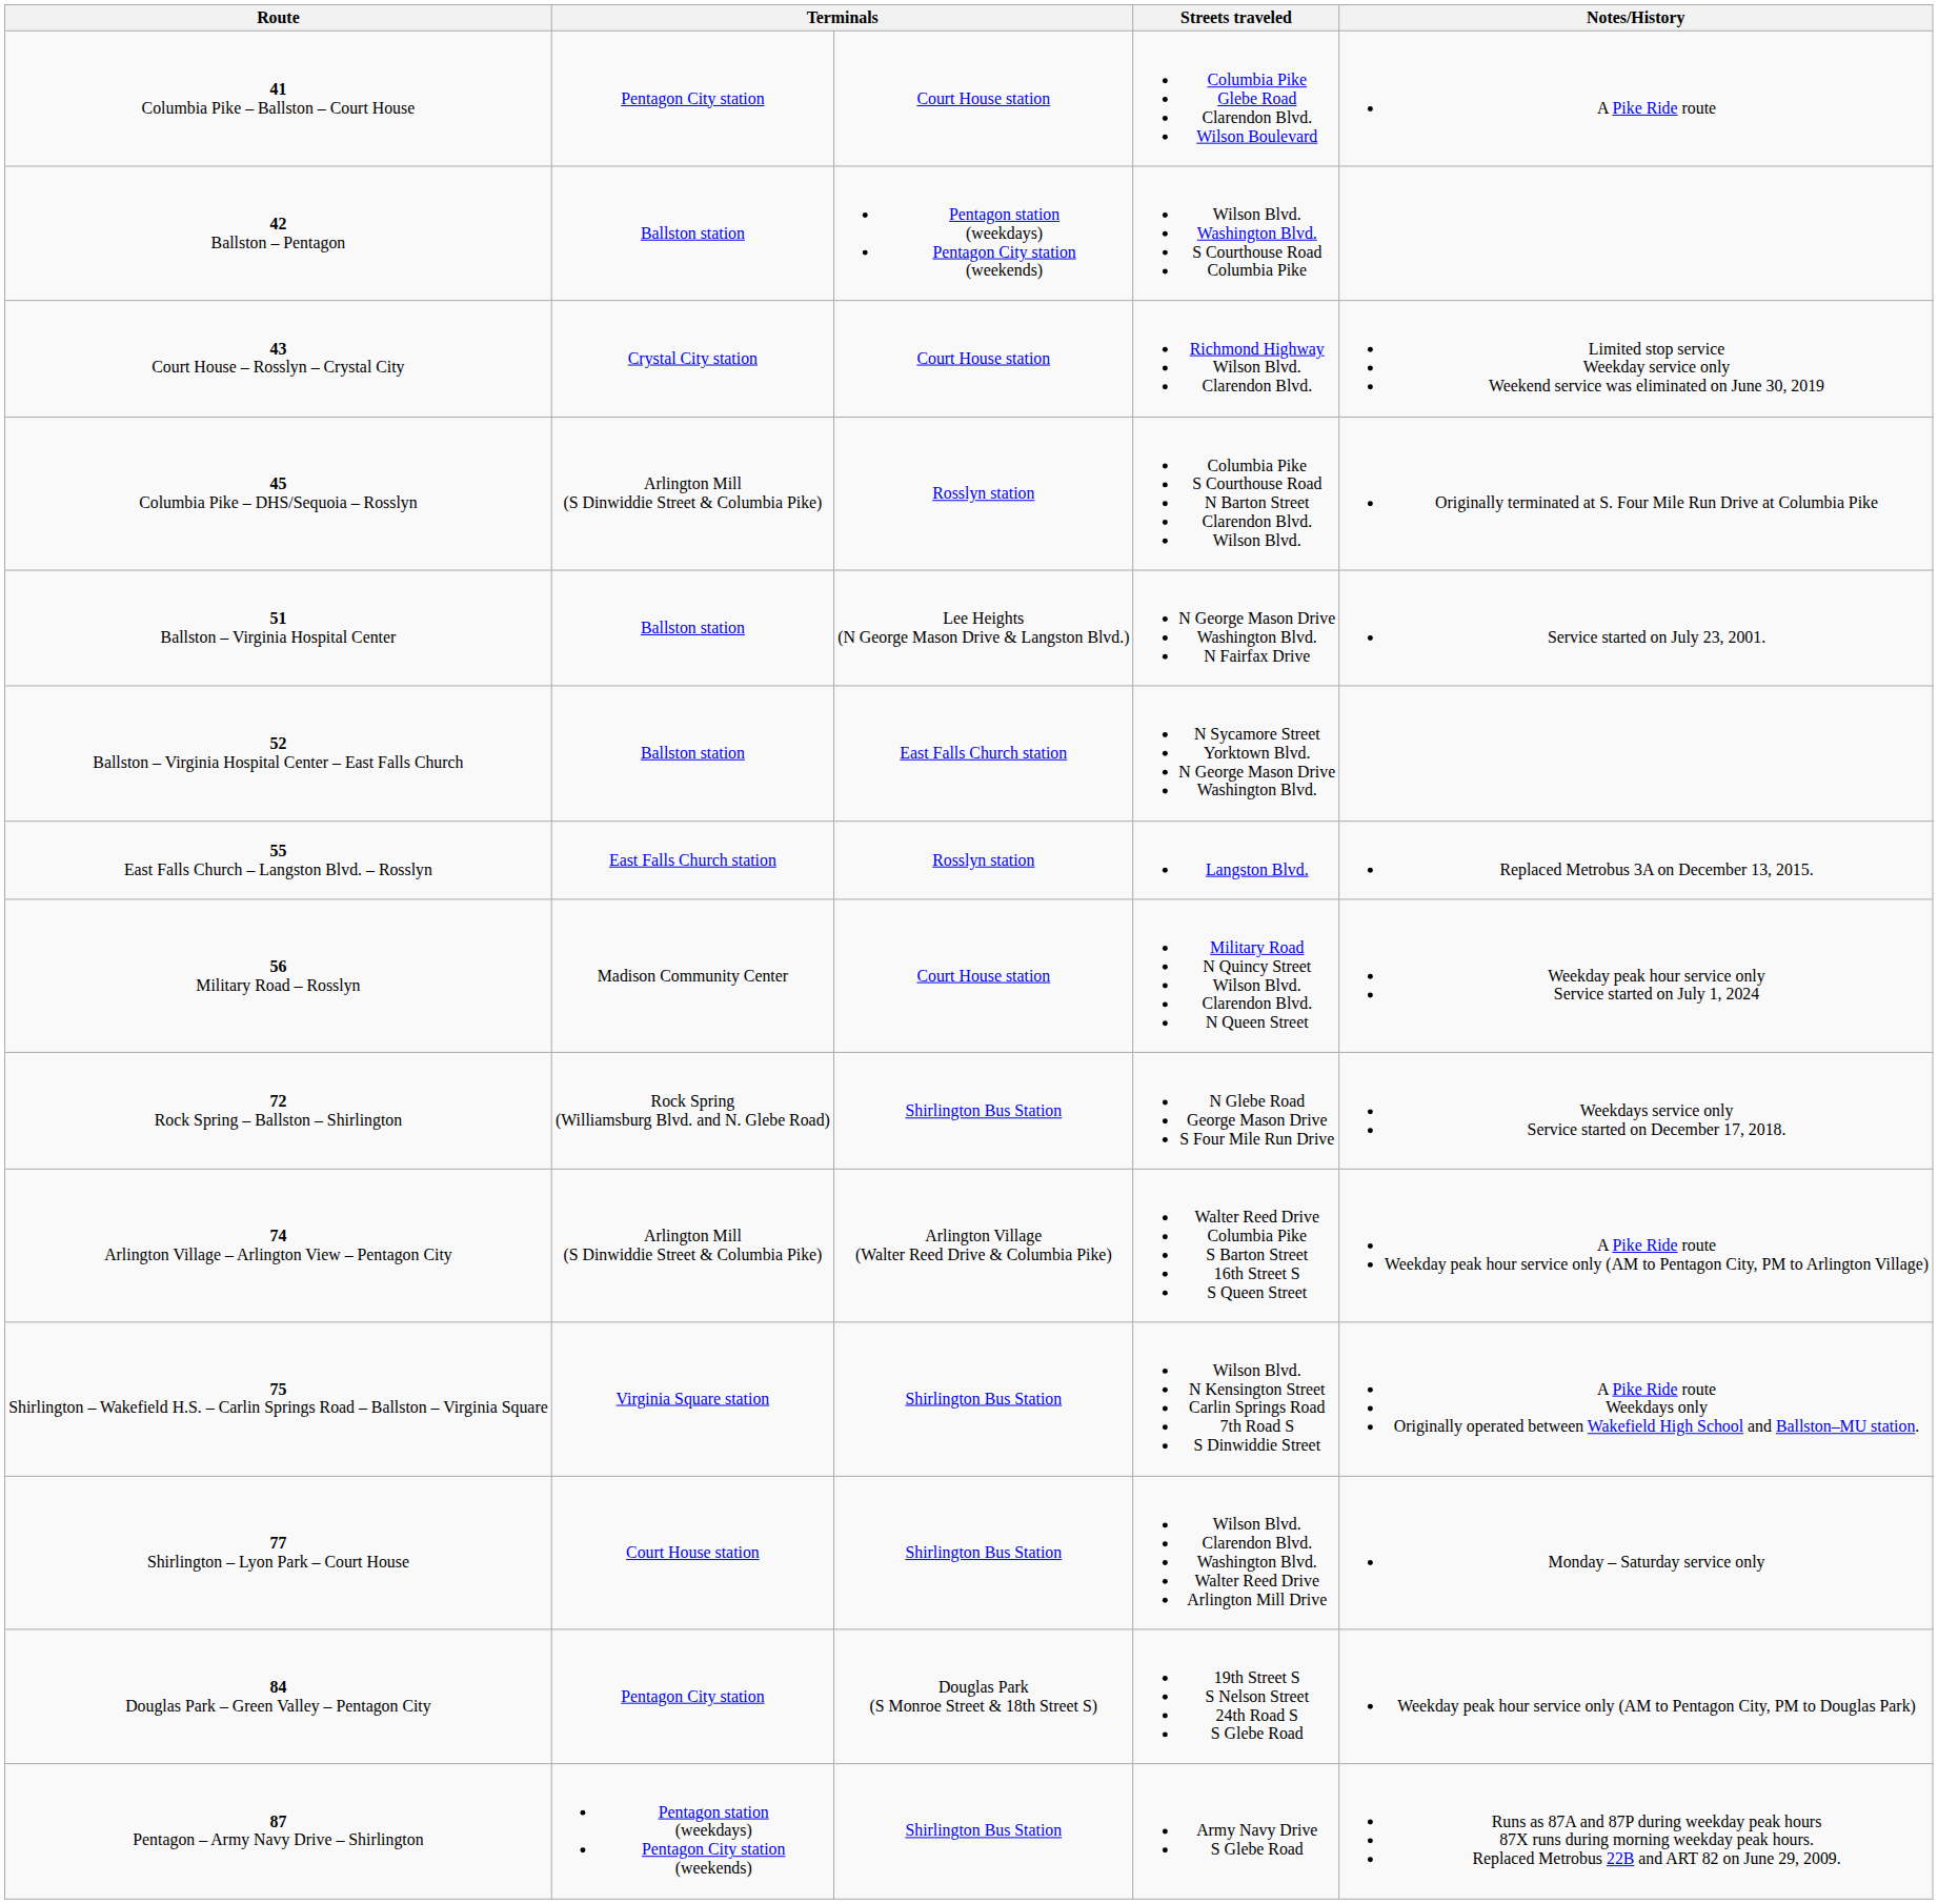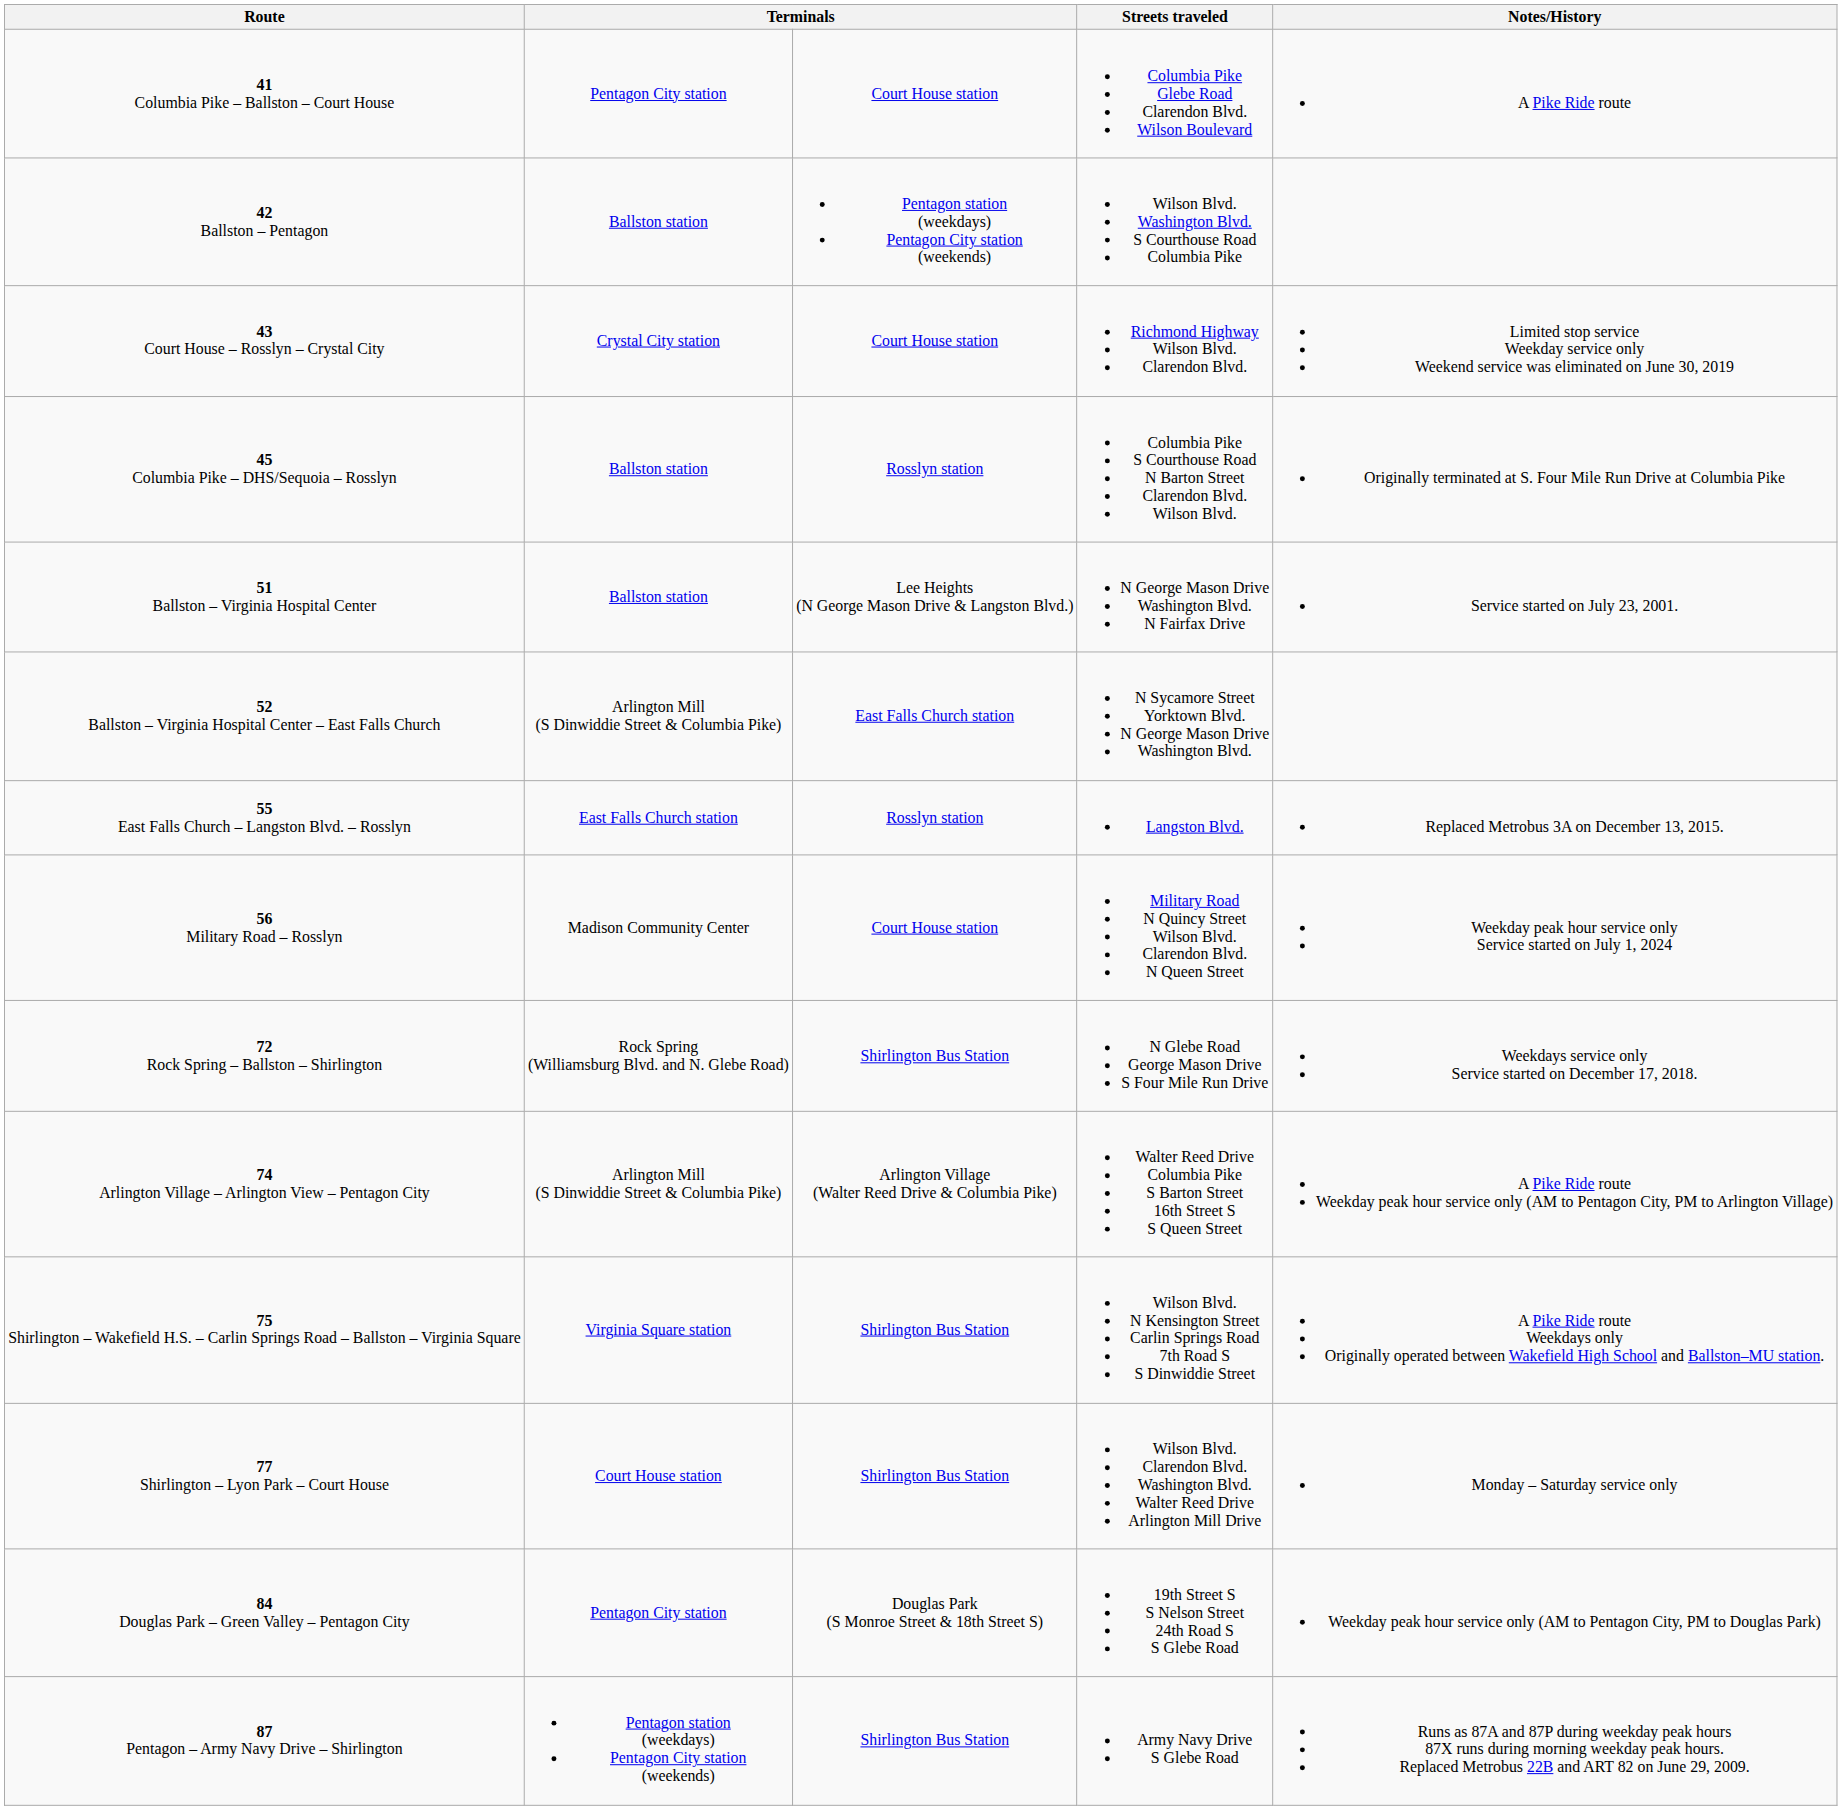45 Columbia Pike – DHS/Sequoia – Rosslyn | column 2: Arlington Mill (S Dinwiddie Street & Columbia Pike) -> Ballston station
52 Ballston – Virginia Hospital Center – East Falls Church | column 2: Ballston station -> Arlington Mill (S Dinwiddie Street & Columbia Pike)
